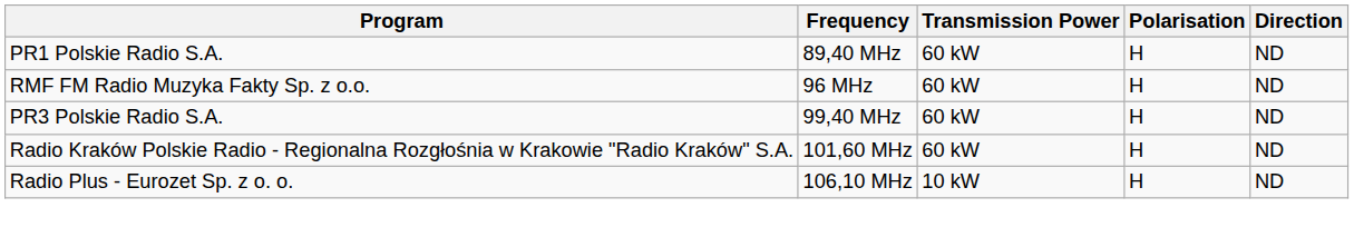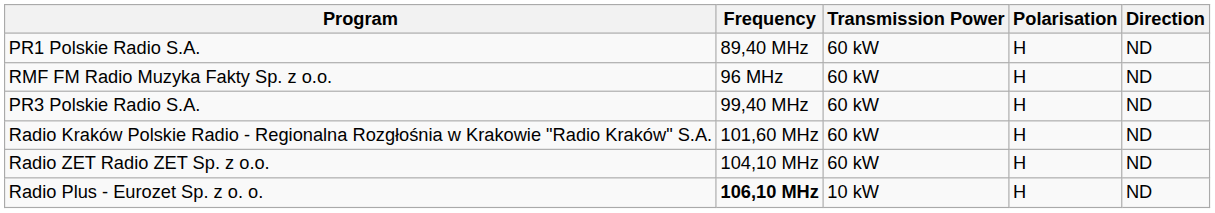+ row: Radio ZET Radio ZET Sp. z o.o. | 104,10 MHz | 60 kW | H | ND
Radio Plus - Eurozet Sp. z o. o. | Frequency: normal -> bold
